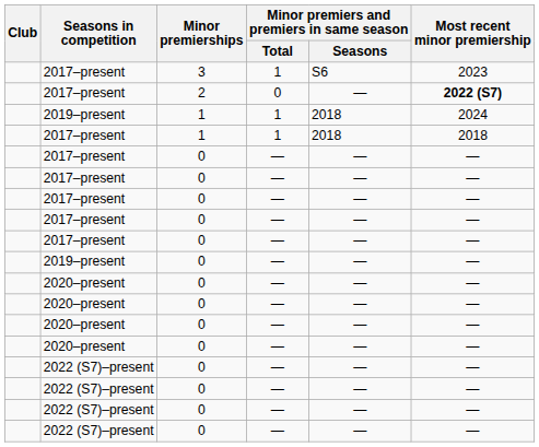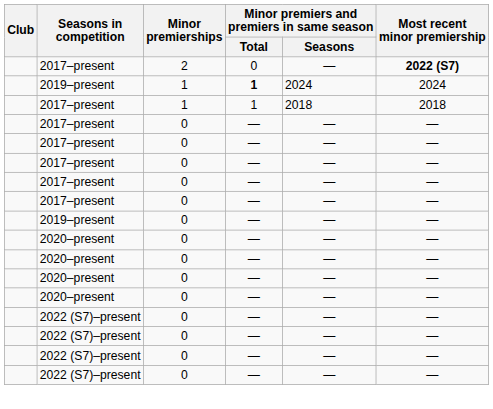- row: 2017–present | 3 | 1 | S6 | 2023
2019–present / 1 | Minor premiers and premiers in same season / Total: normal -> bold
2019–present / 1 | Minor premiers and premiers in same season / Seasons: 2018 -> 2024
